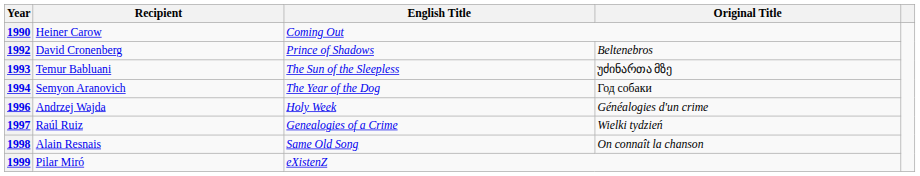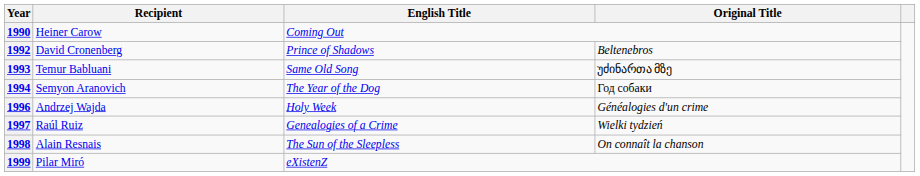1993 | English Title: The Sun of the Sleepless -> Same Old Song
1998 | English Title: Same Old Song -> The Sun of the Sleepless
